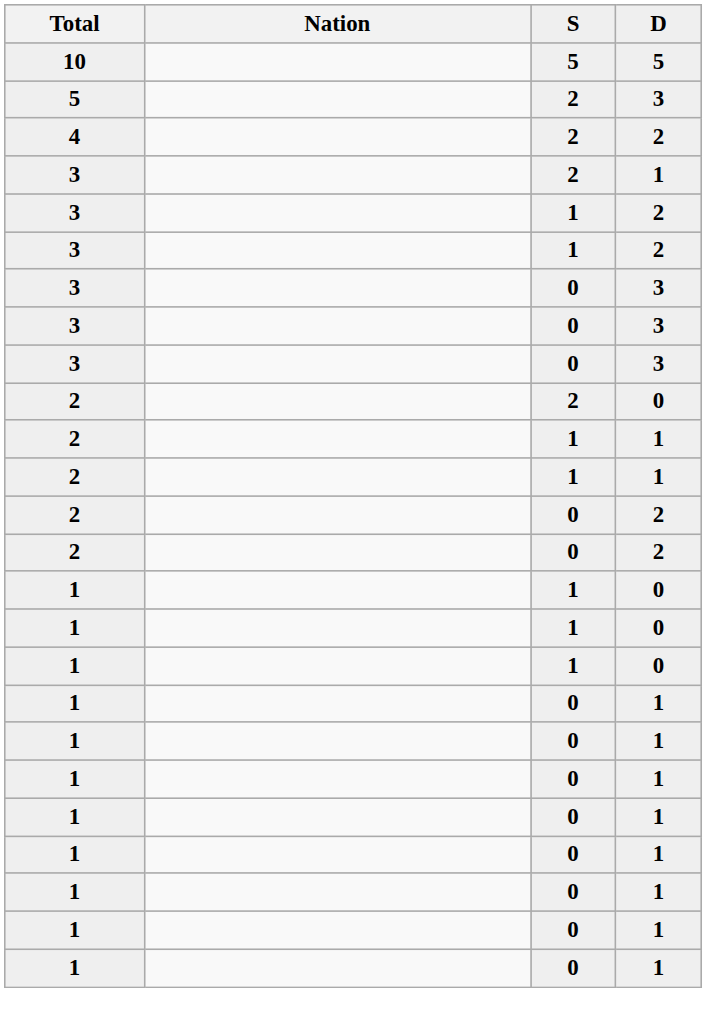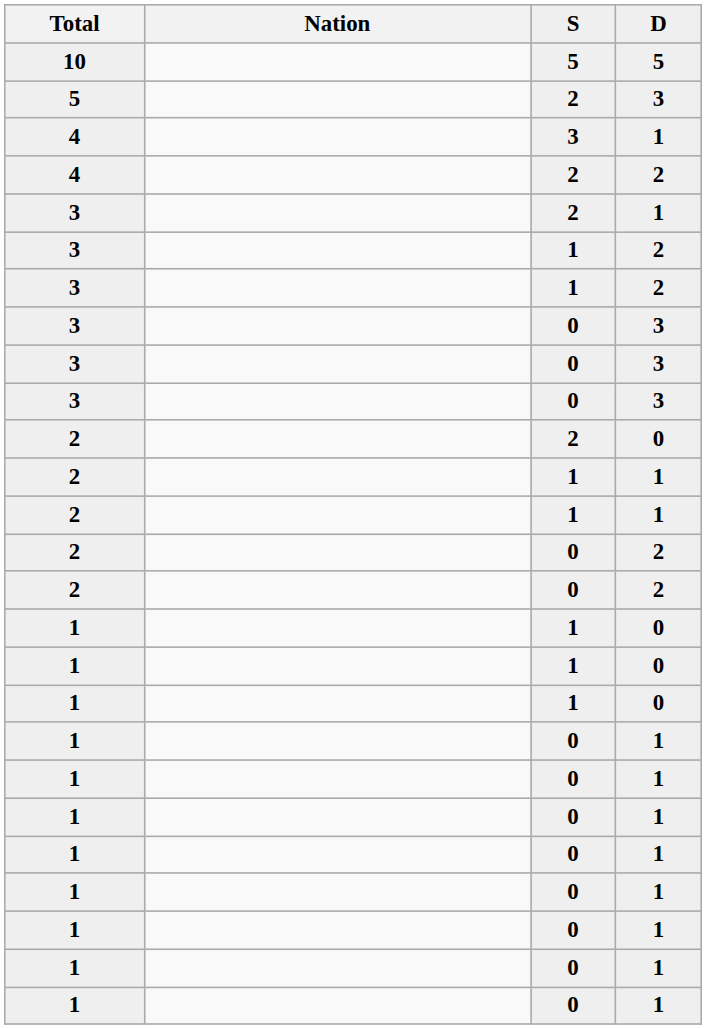+ row: 4 | 3 | 1
